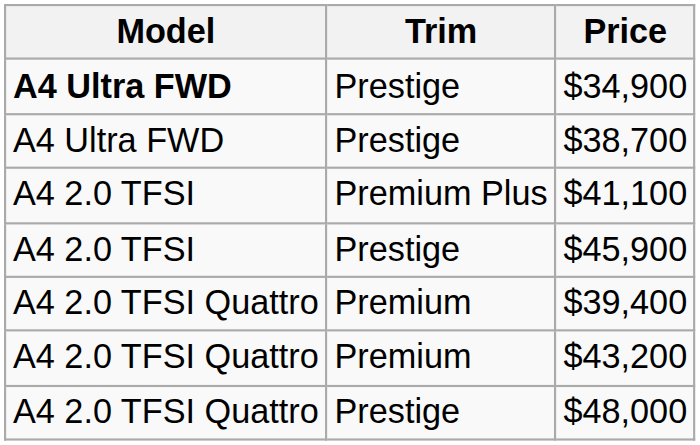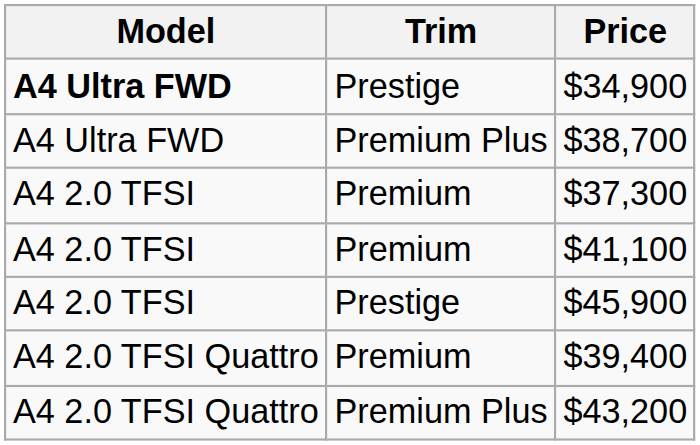$38,700 | Trim: Prestige -> Premium Plus
+ row: A4 2.0 TFSI | Premium | $37,300
$41,100 | Trim: Premium Plus -> Premium
$43,200 | Trim: Premium -> Premium Plus
- row: A4 2.0 TFSI Quattro | Prestige | $48,000
